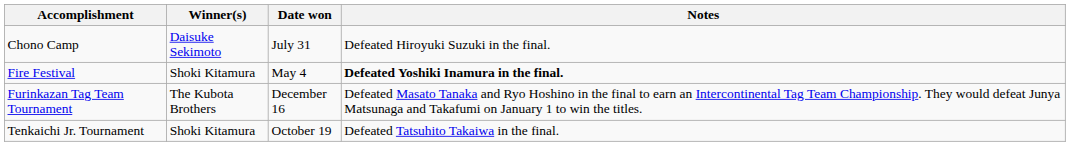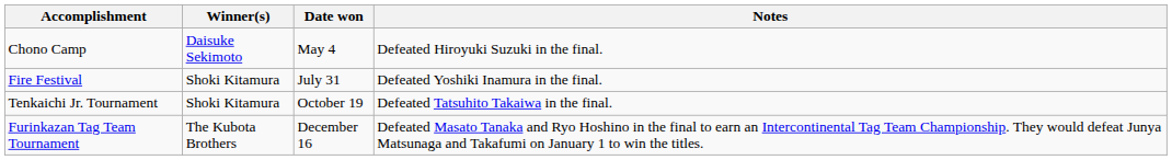Chono Camp | Date won: July 31 -> May 4
Fire Festival | Date won: May 4 -> July 31
Fire Festival | Notes: bold -> normal
rows swapped: Tenkaichi Jr. Tournament <-> Furinkazan Tag Team Tournament
